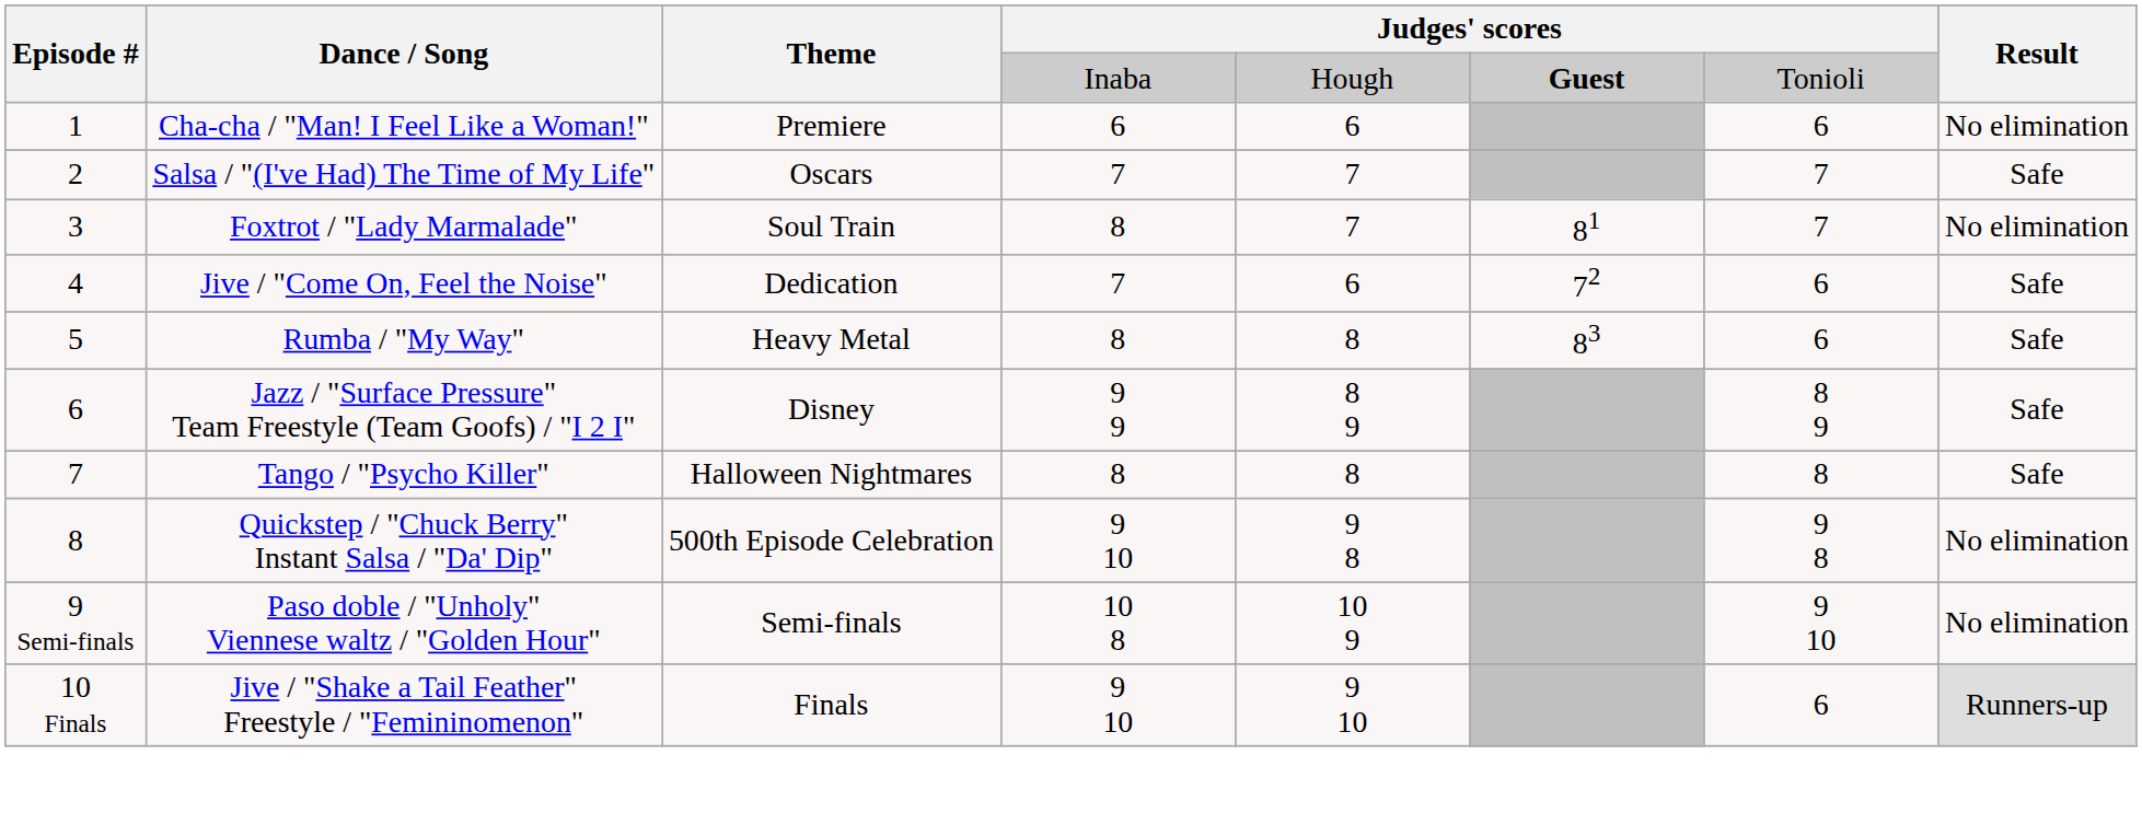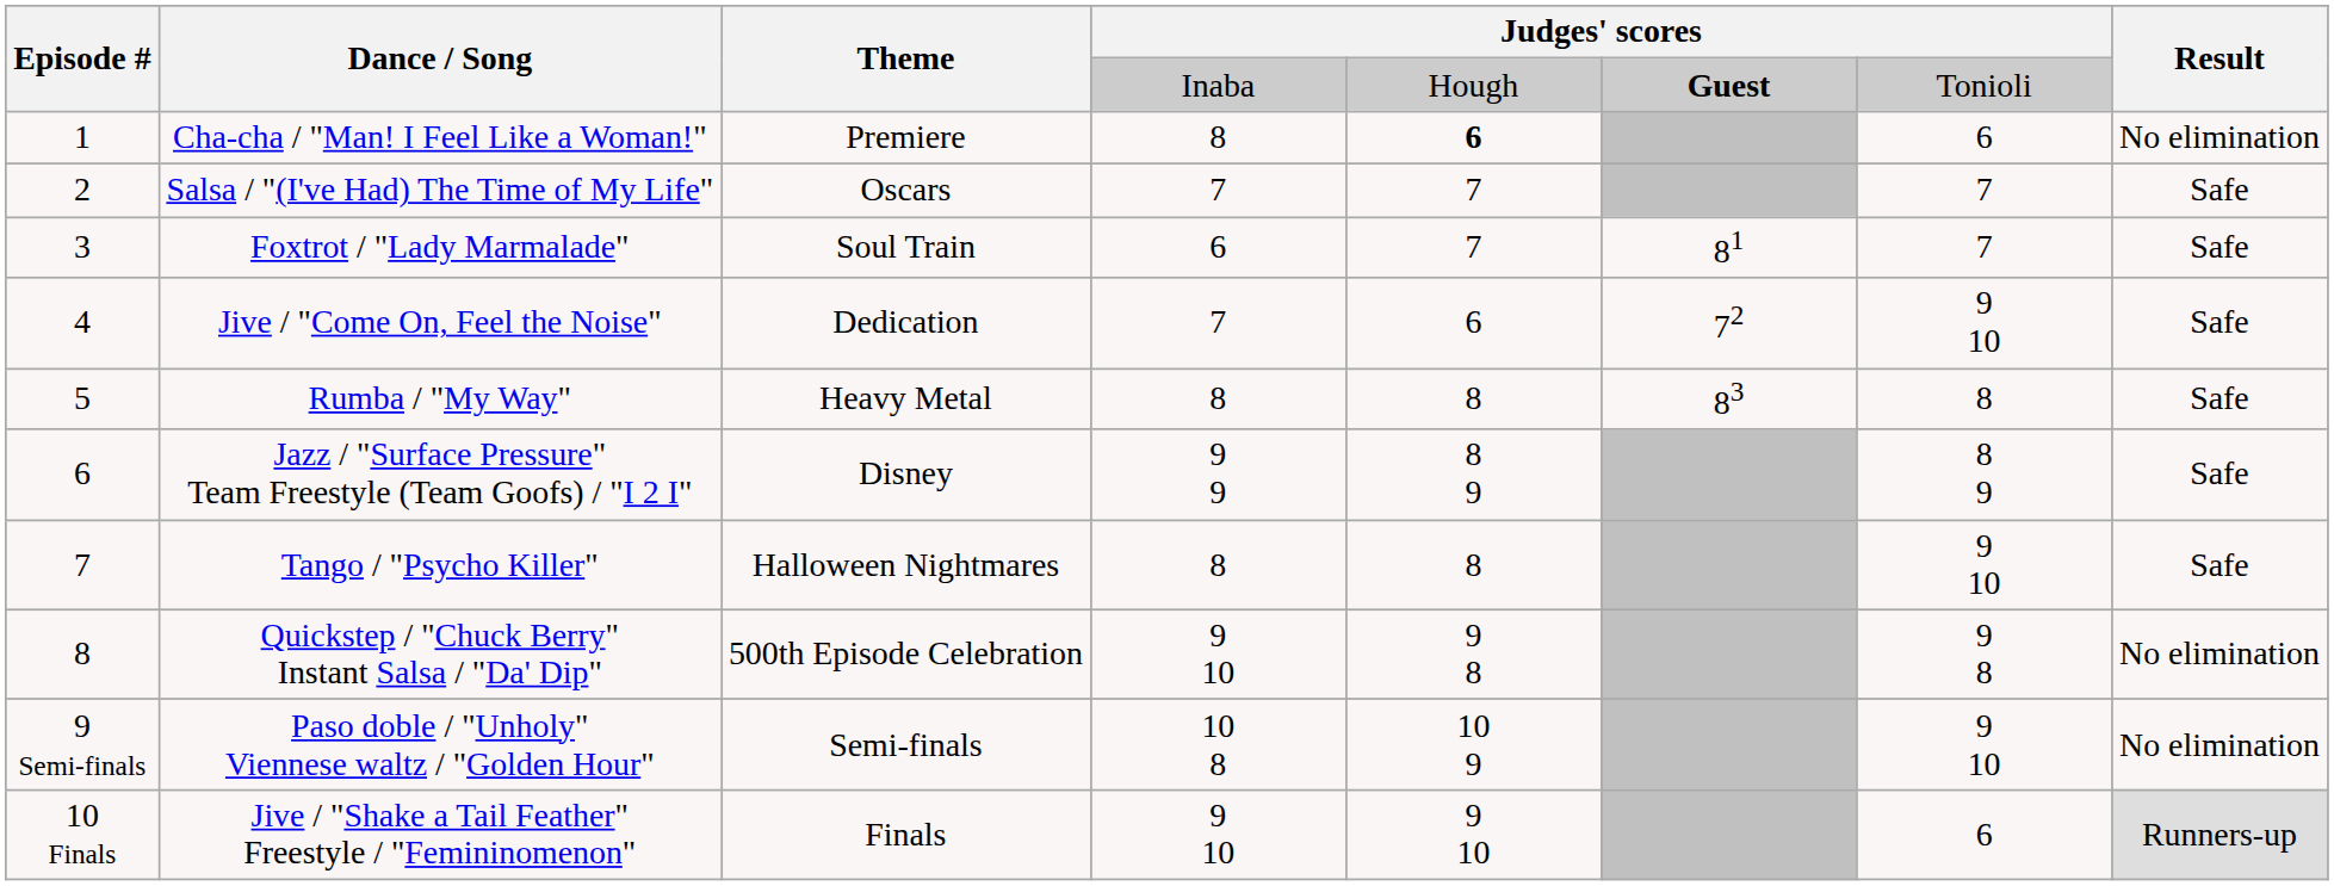Cha-cha / "Man! I Feel Like a Woman!" | column 4: 6 -> 8
Cha-cha / "Man! I Feel Like a Woman!" | column 5: normal -> bold
Foxtrot / "Lady Marmalade" | column 4: 8 -> 6
Foxtrot / "Lady Marmalade" | Result: No elimination -> Safe
Jive / "Come On, Feel the Noise" | column 7: 6 -> 9 10
Rumba / "My Way" | column 7: 6 -> 8
Tango / "Psycho Killer" | column 7: 8 -> 9 10
